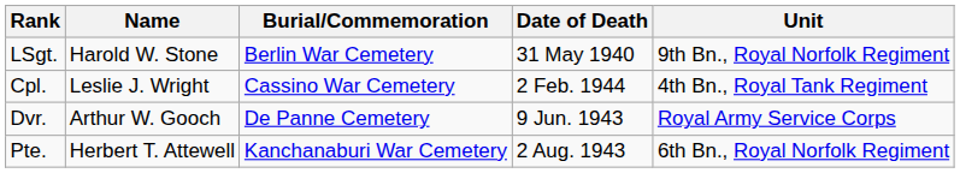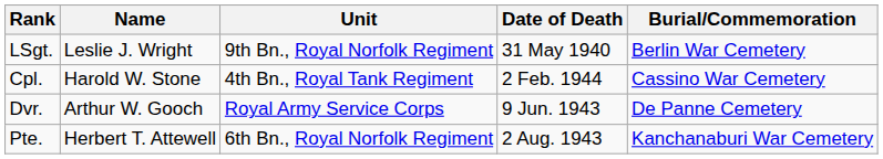columns swapped: Unit <-> Burial/Commemoration
LSgt. | Name: Harold W. Stone -> Leslie J. Wright
Cpl. | Name: Leslie J. Wright -> Harold W. Stone
